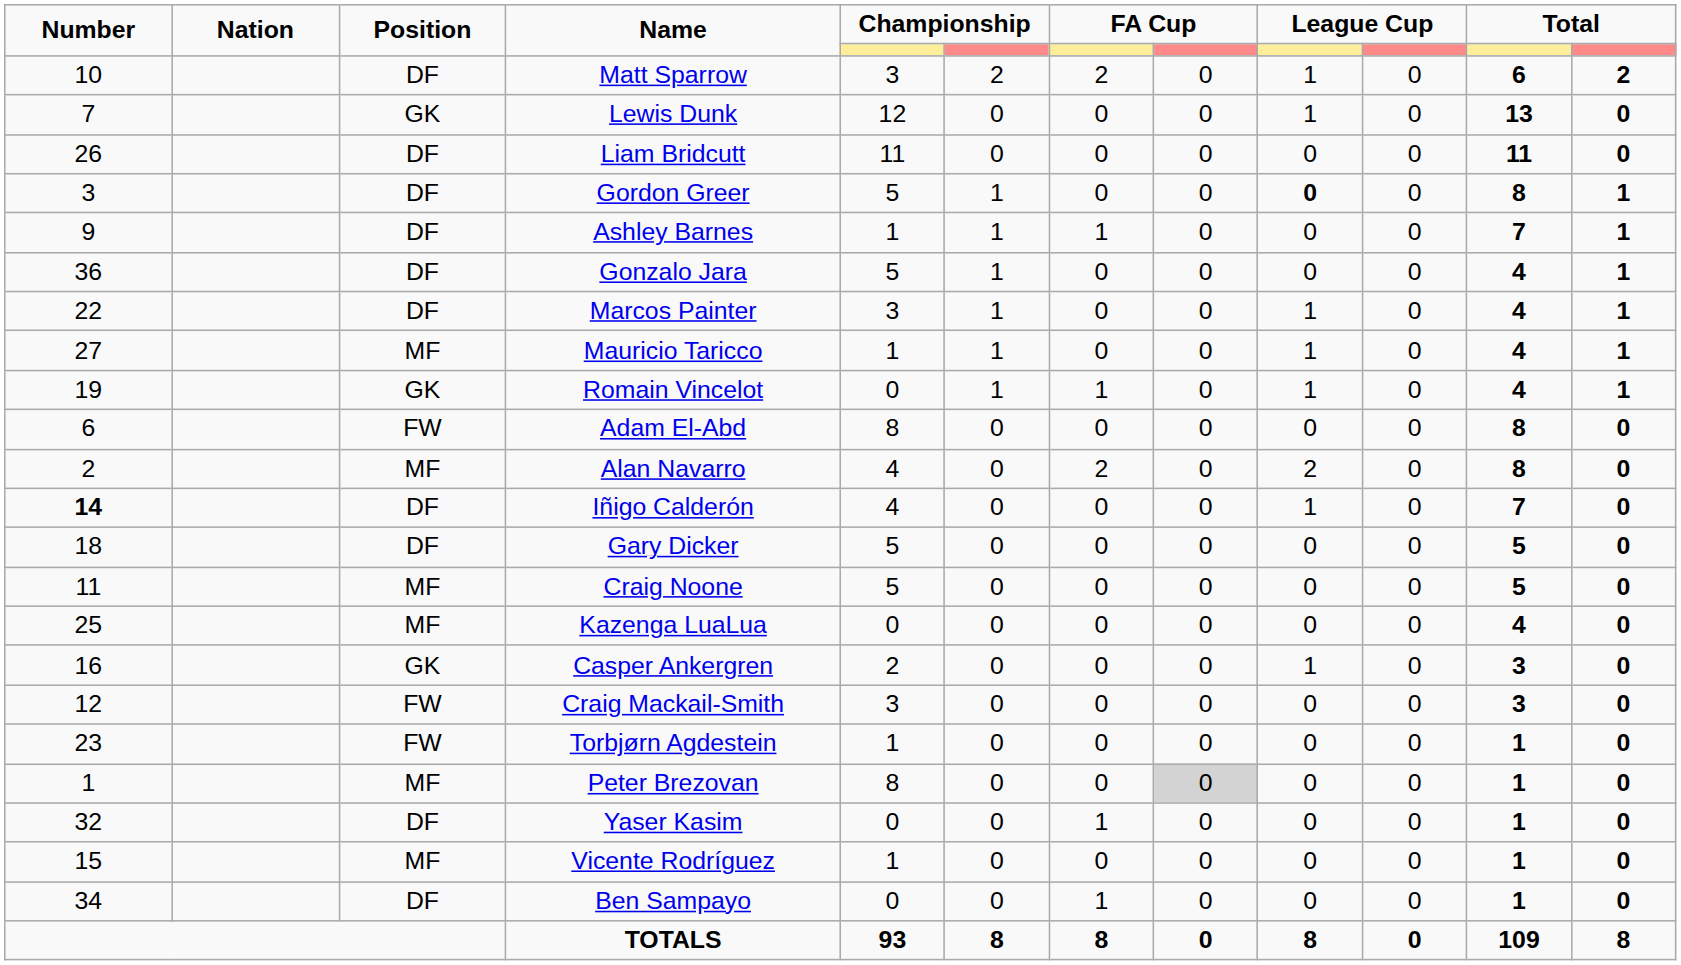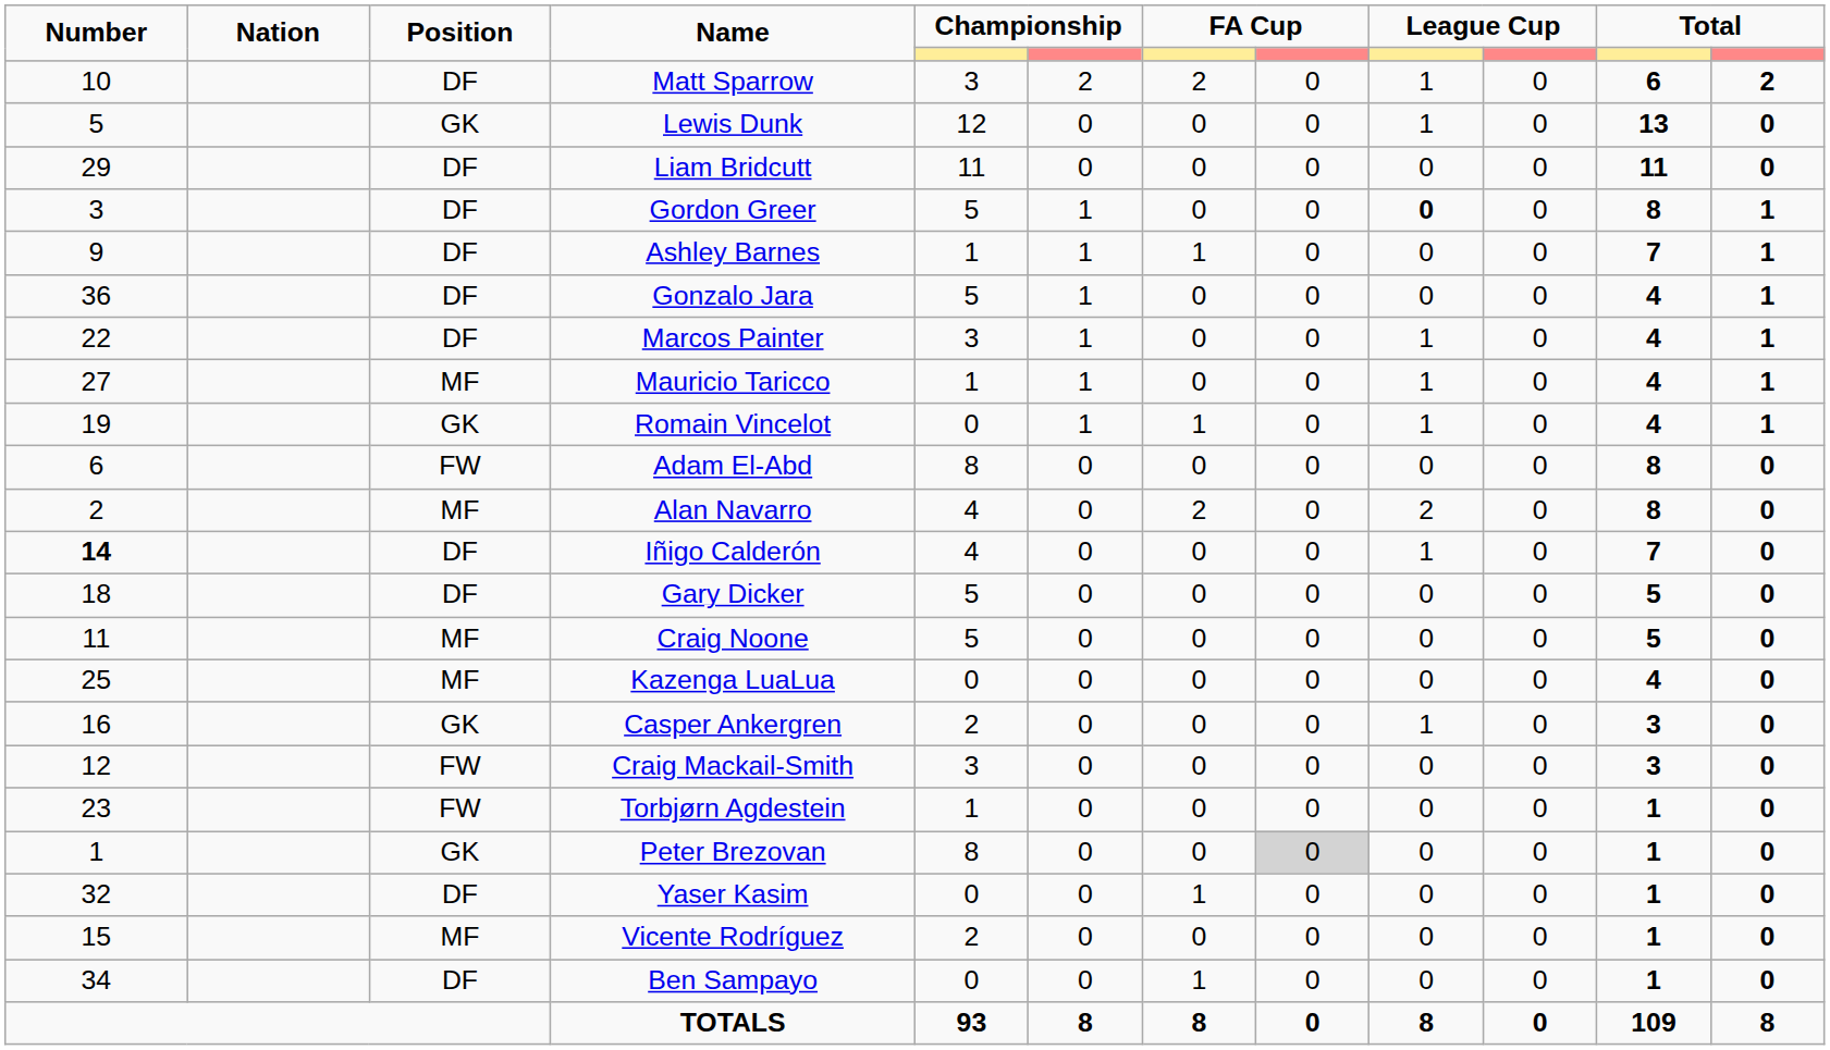Lewis Dunk | Number: 7 -> 5
Liam Bridcutt | Number: 26 -> 29
Peter Brezovan | Position: MF -> GK
Vicente Rodríguez | column 5: 1 -> 2
